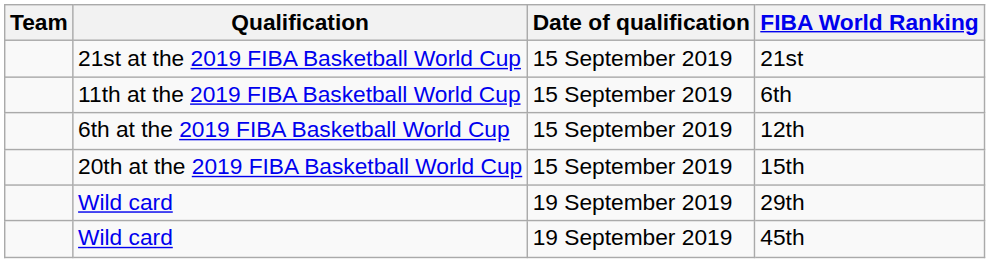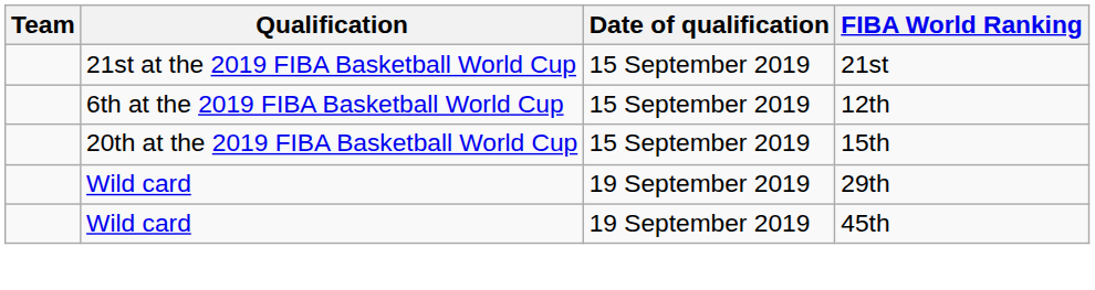- row: 11th at the 2019 FIBA Basketball World Cup | 15 September 2019 | 6th
